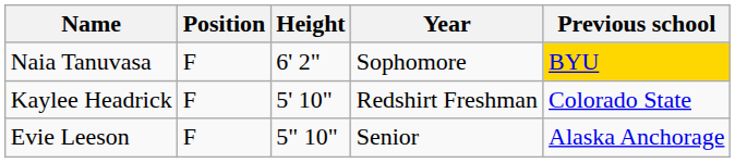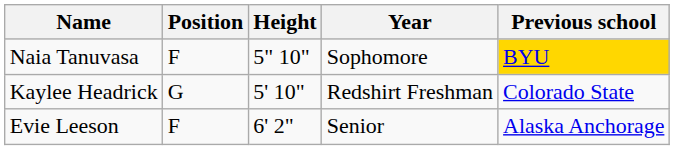Naia Tanuvasa | Height: 6' 2" -> 5" 10"
Kaylee Headrick | Position: F -> G
Evie Leeson | Height: 5" 10" -> 6' 2"
